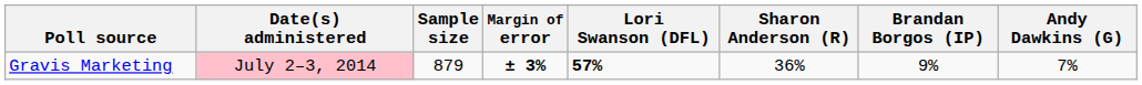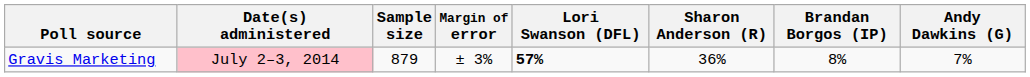Gravis Marketing | Margin of error: bold -> normal
Gravis Marketing | Brandan Borgos (IP): 9% -> 8%
